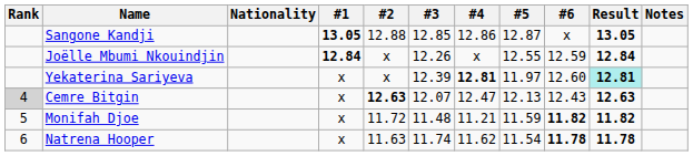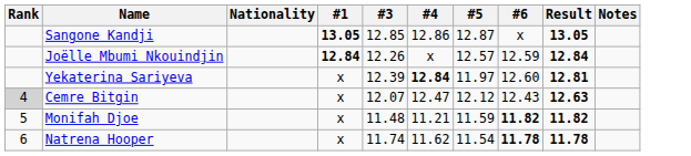- column: #2 | 12.88 | x | x | 12.63 | 11.72 | 11.63
Joëlle Mbumi Nkouindjin | #5: 12.55 -> 12.57
Yekaterina Sariyeva | #4: 12.81 -> 12.84
Yekaterina Sariyeva | Result: paleturquoise background -> no background
Cemre Bitgin | #5: 12.13 -> 12.12
